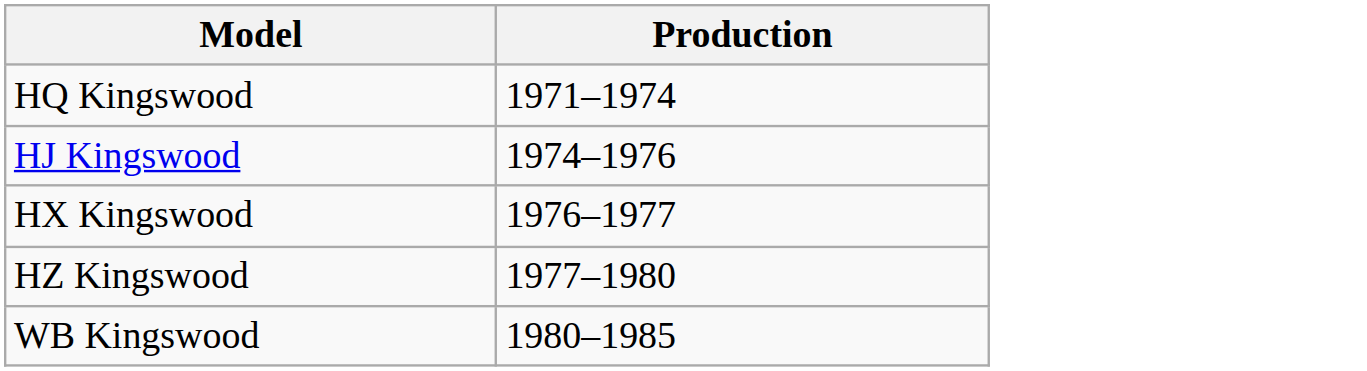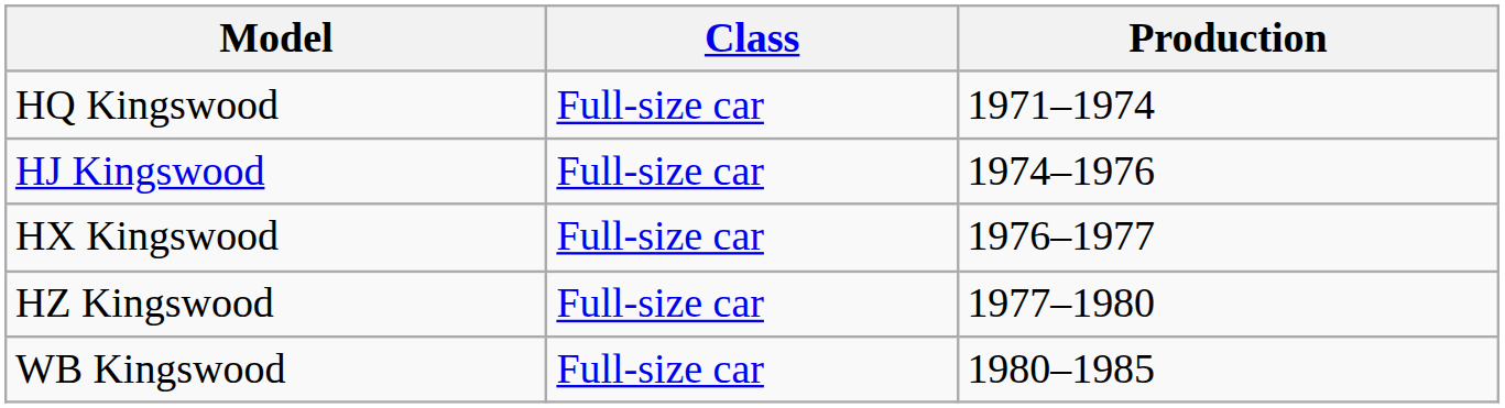+ column: Class | Full-size car | Full-size car | Full-size car | Full-size car | Full-size car
